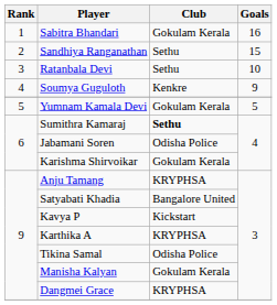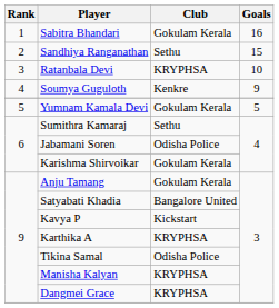Ratanbala Devi | Club: Sethu -> KRYPHSA
Sumithra Kamaraj | Club: bold -> normal
Anju Tamang | Club: KRYPHSA -> Gokulam Kerala
Manisha Kalyan | Club: Gokulam Kerala -> KRYPHSA
